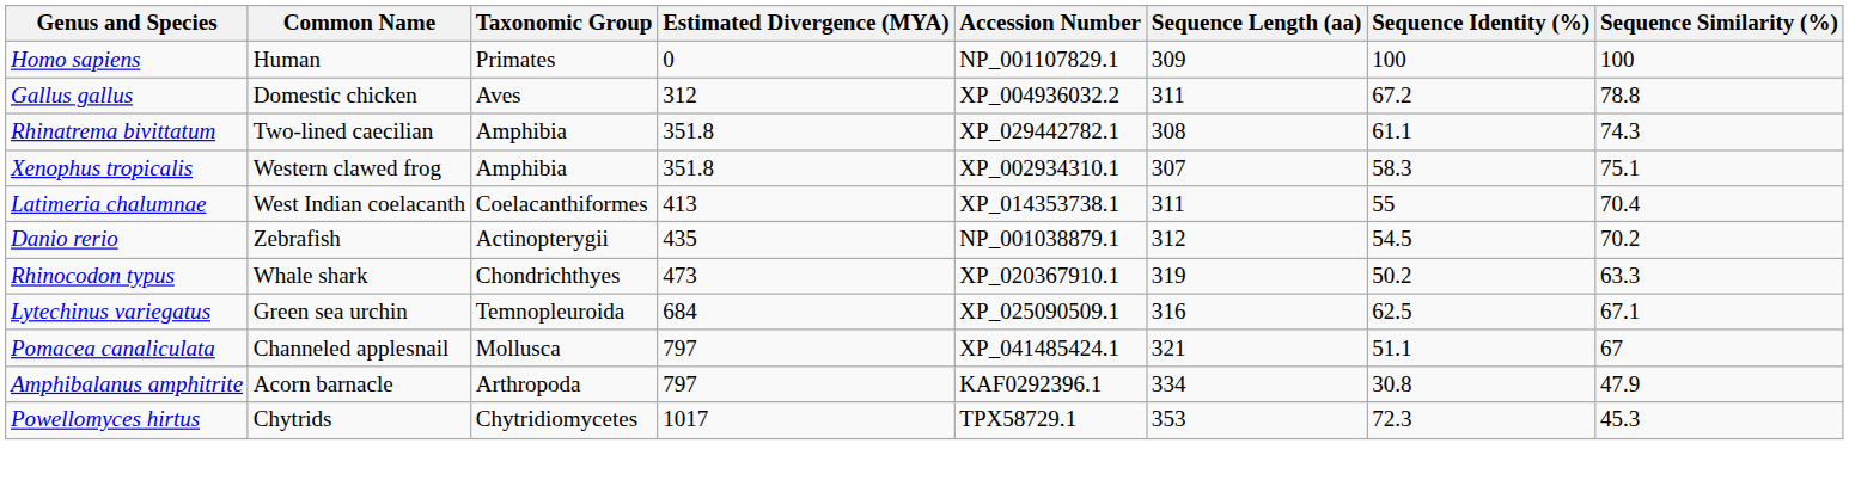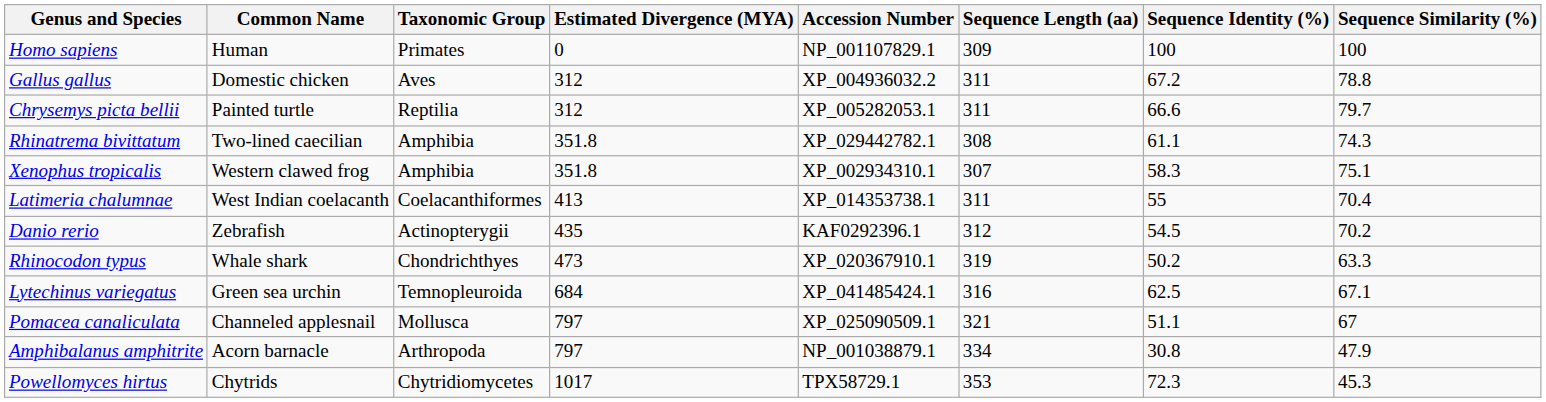+ row: Chrysemys picta bellii | Painted turtle | Reptilia | 312 | XP_005282053.1 | 311 | 66.6 | 79.7
Danio rerio | Accession Number: NP_001038879.1 -> KAF0292396.1
Lytechinus variegatus | Accession Number: XP_025090509.1 -> XP_041485424.1
Pomacea canaliculata | Accession Number: XP_041485424.1 -> XP_025090509.1
Amphibalanus amphitrite | Accession Number: KAF0292396.1 -> NP_001038879.1
